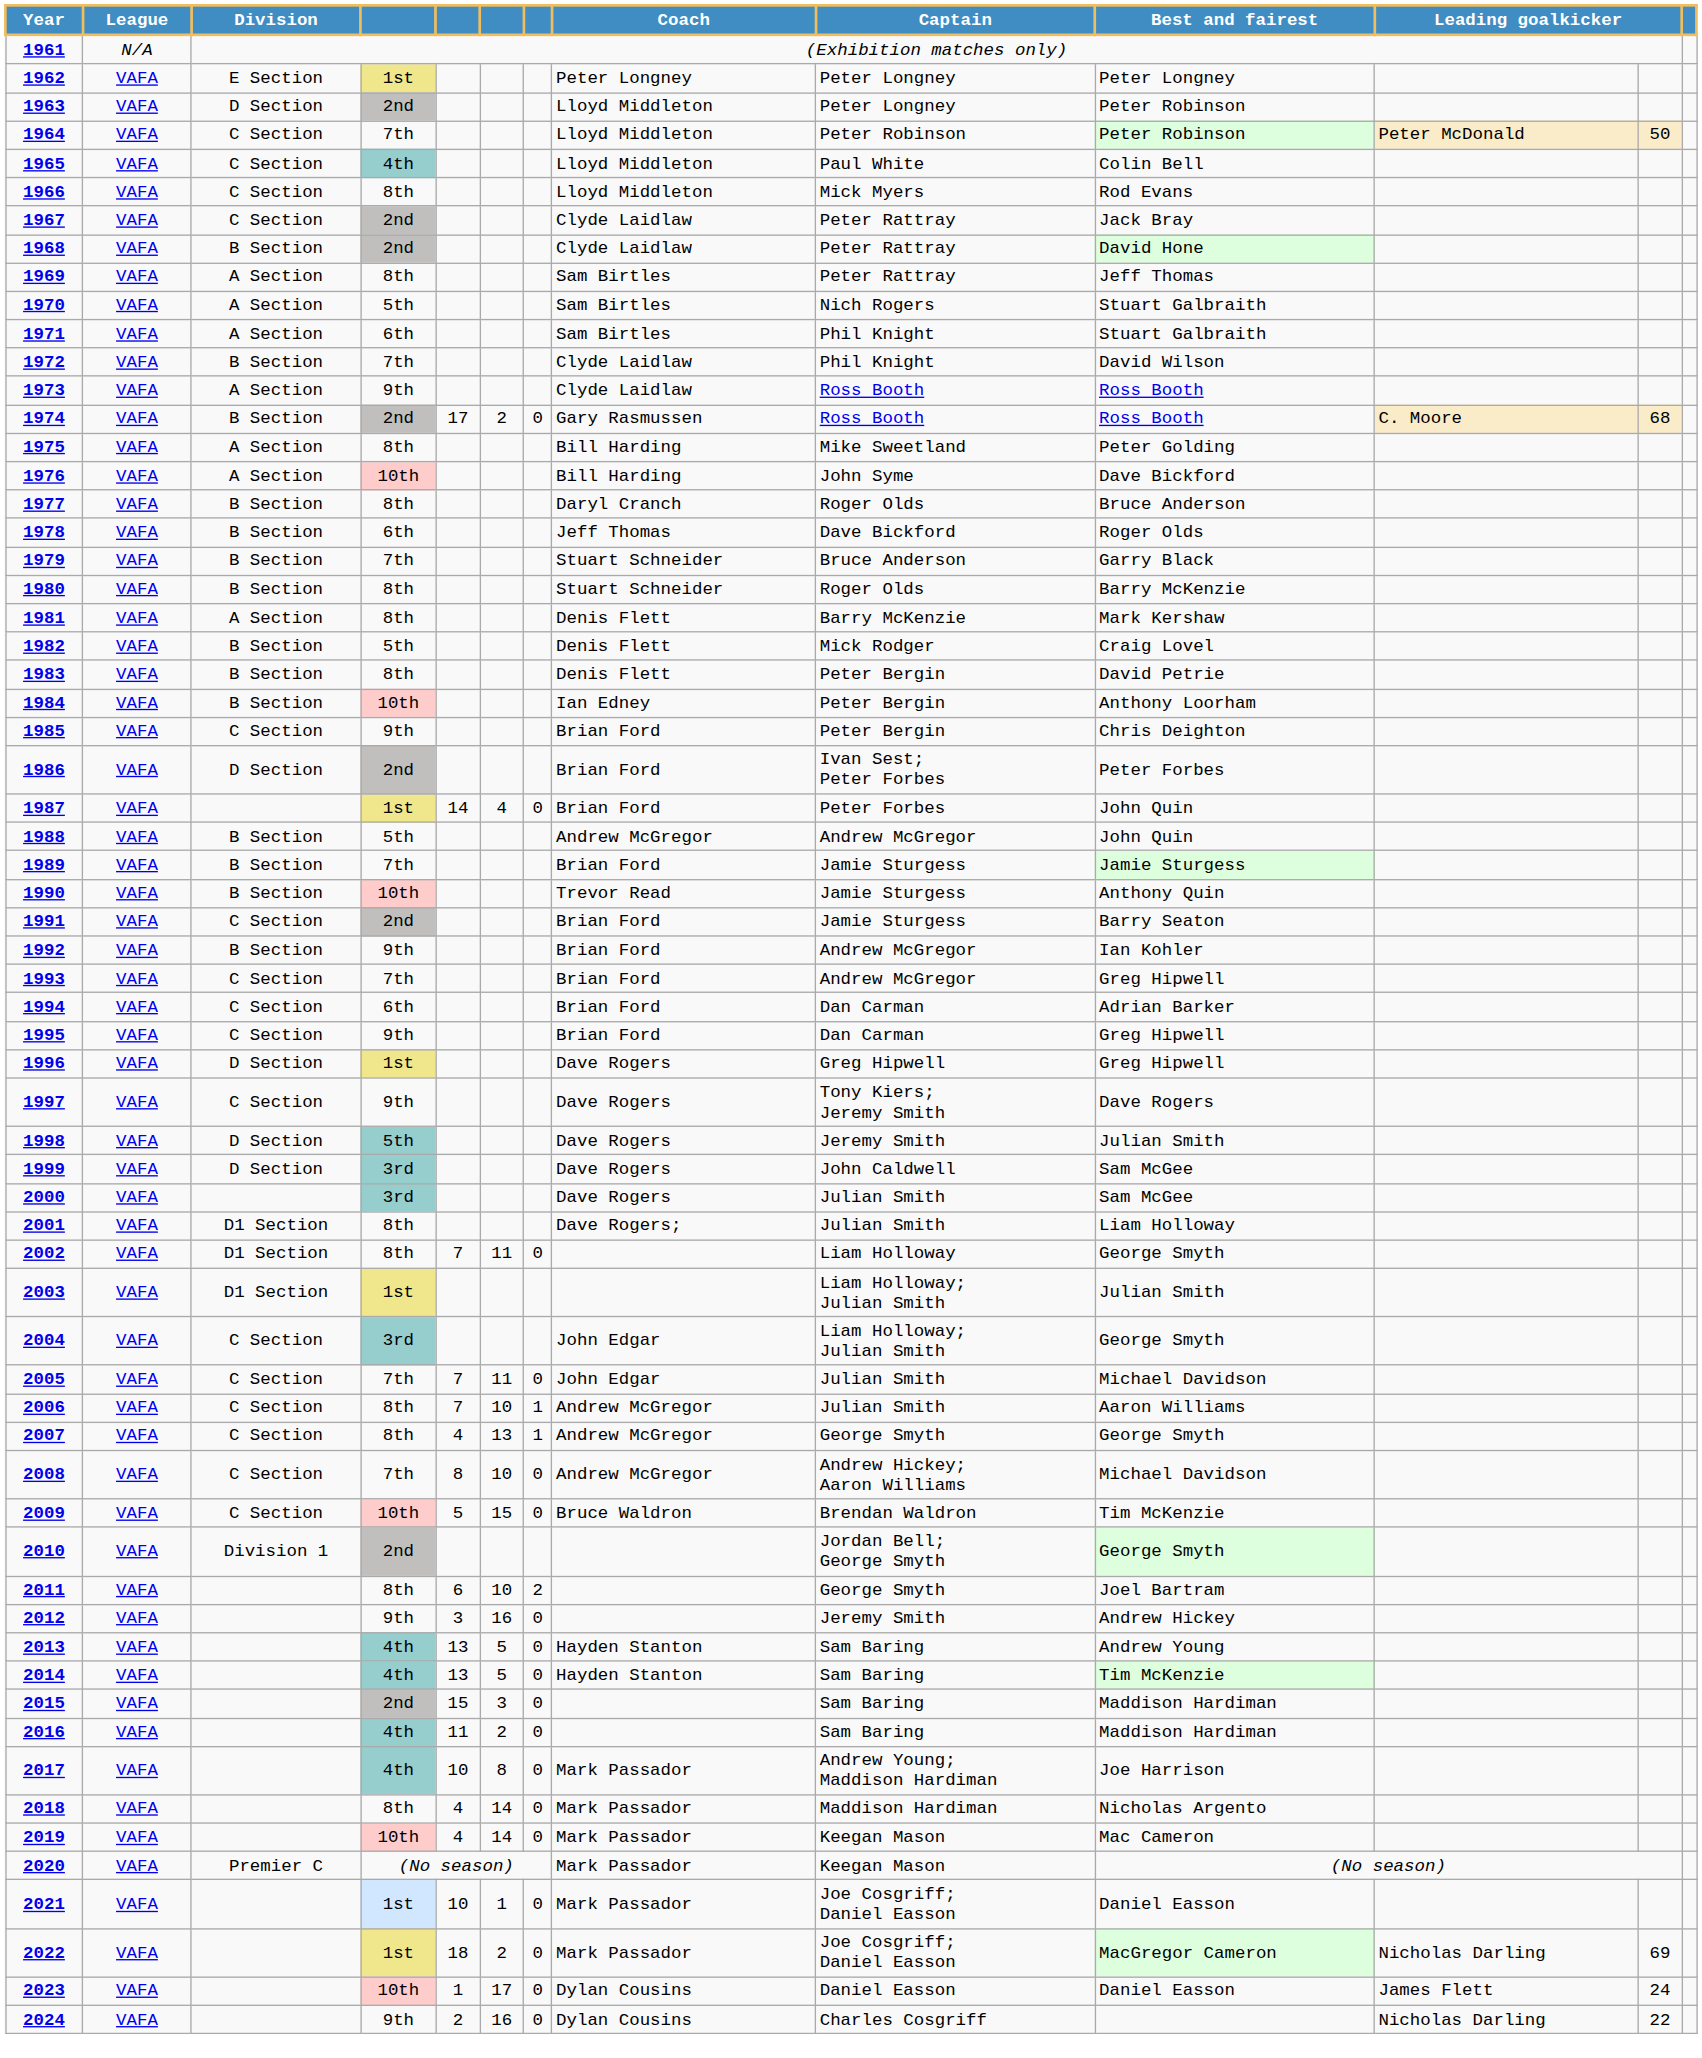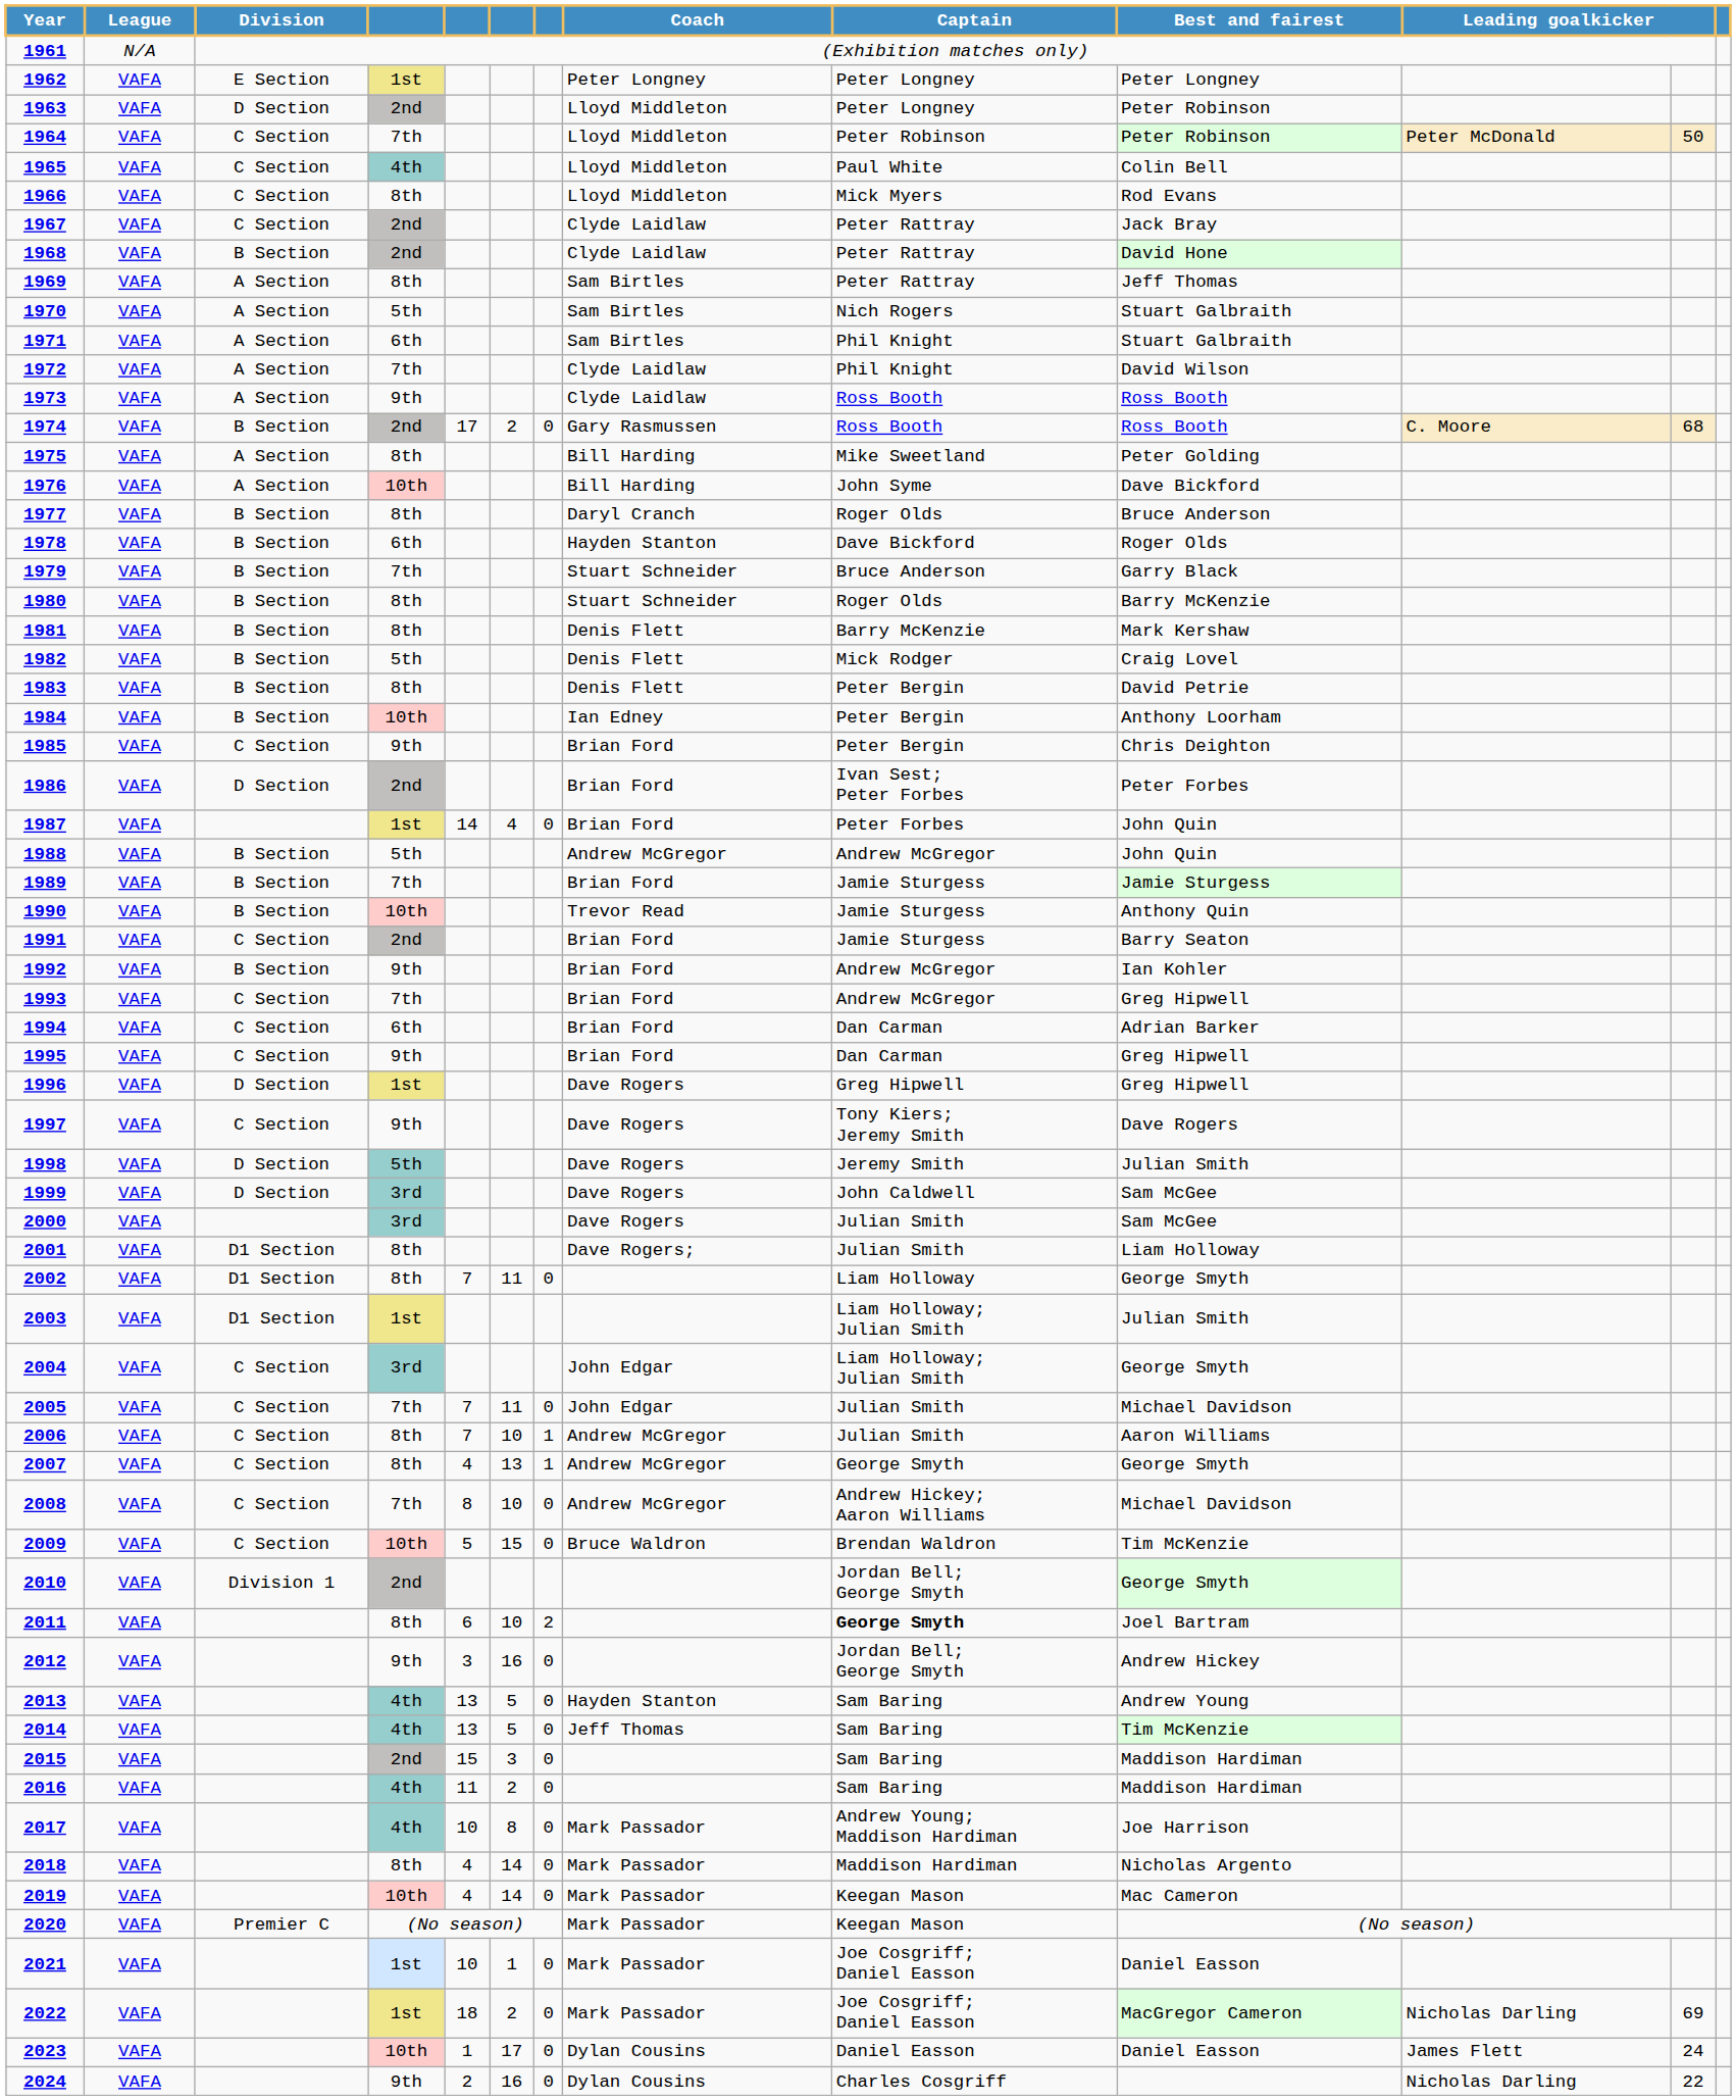1972 | Division: B Section -> A Section
1978 | Coach: Jeff Thomas -> Hayden Stanton
1981 | Division: A Section -> B Section
2011 | Captain: normal -> bold
2012 | Captain: Jeremy Smith -> Jordan Bell; George Smyth
2014 | Coach: Hayden Stanton -> Jeff Thomas
